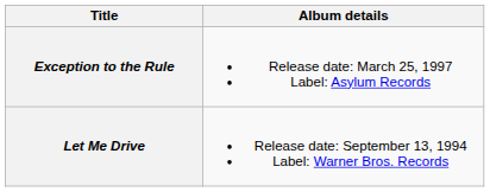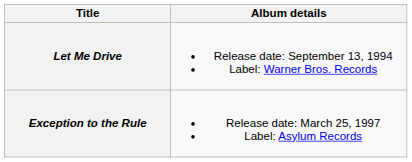rows swapped: Let Me Drive <-> Exception to the Rule
